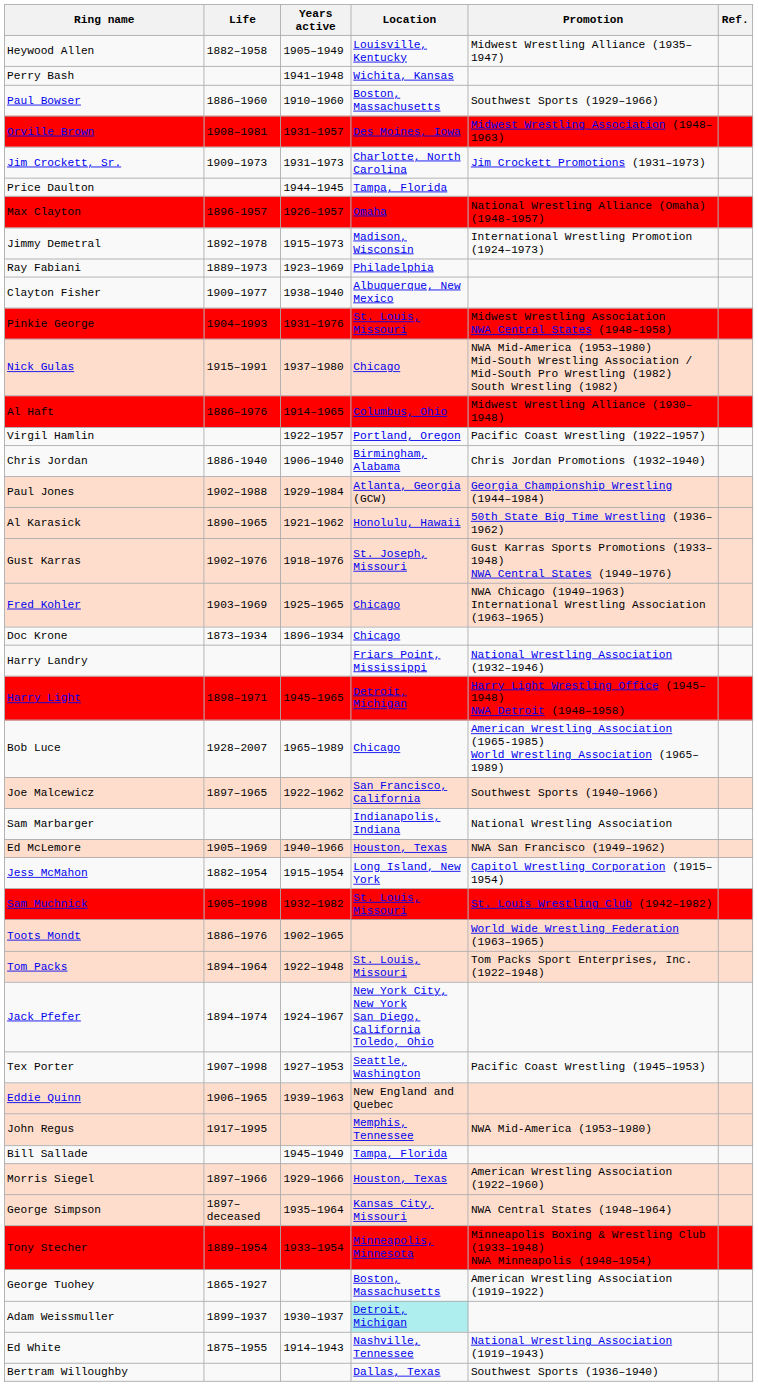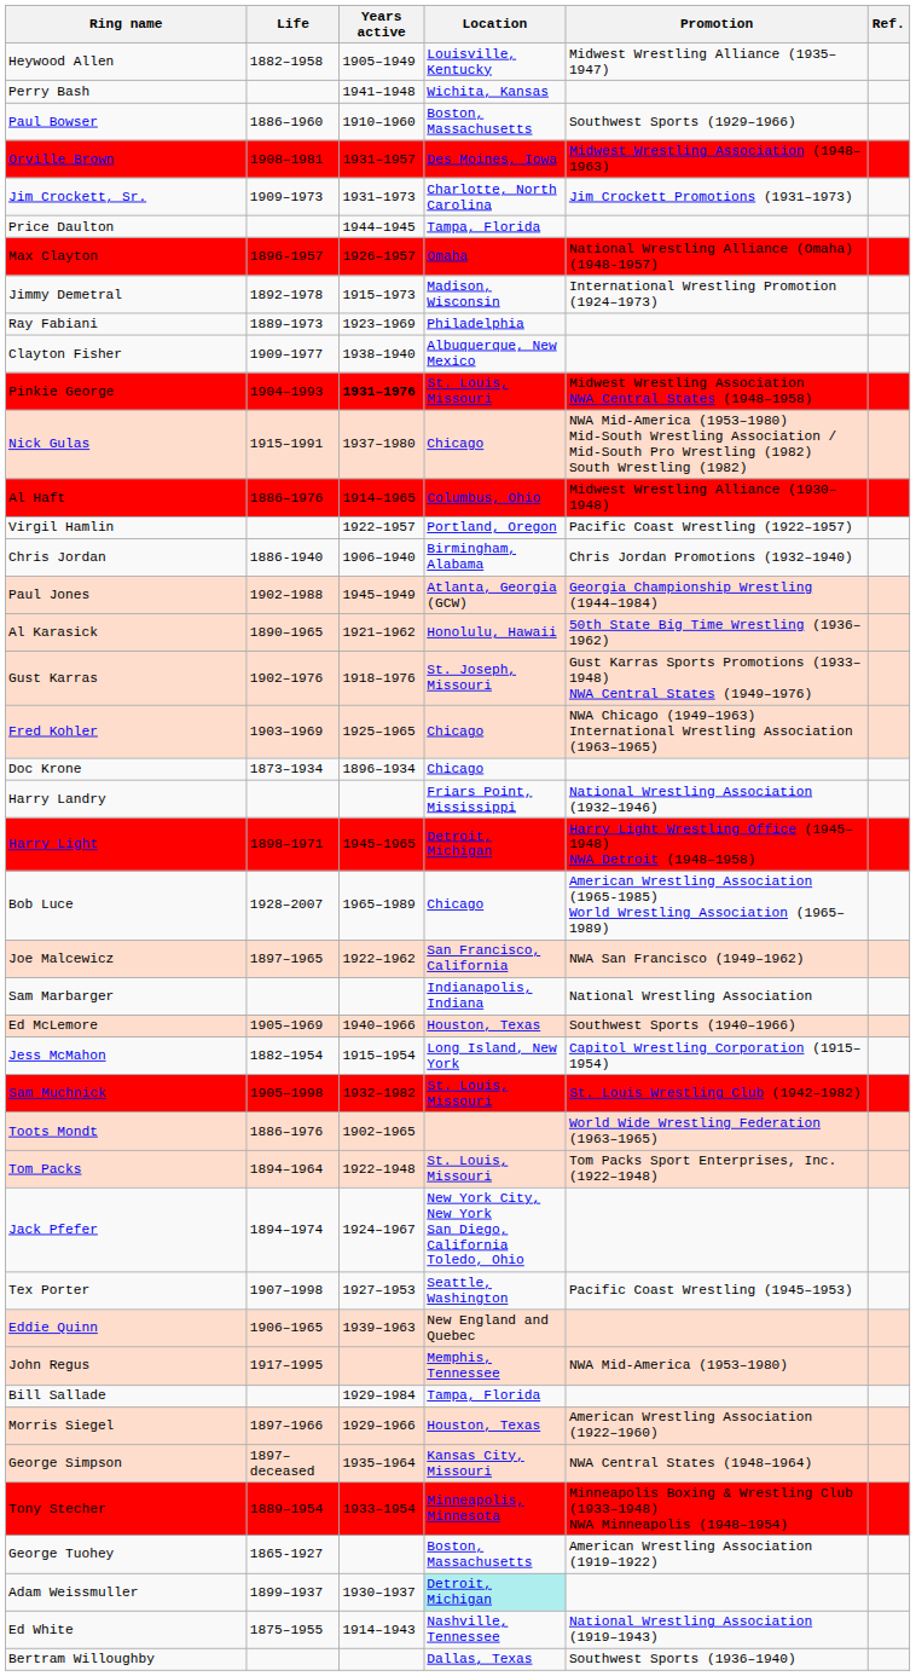Pinkie George | Years active: normal -> bold
Paul Jones | Years active: 1929–1984 -> 1945–1949
Joe Malcewicz | Promotion: Southwest Sports (1940–1966) -> NWA San Francisco (1949–1962)
Ed McLemore | Promotion: NWA San Francisco (1949–1962) -> Southwest Sports (1940–1966)
Bill Sallade | Years active: 1945–1949 -> 1929–1984
